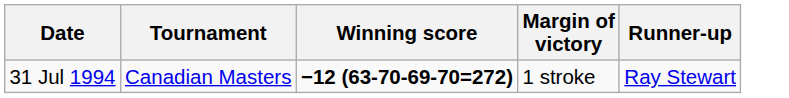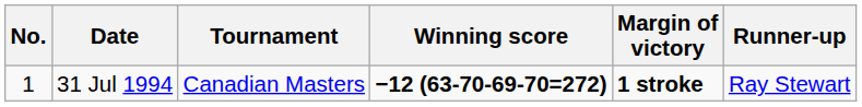+ column: No. | 1
31 Jul 1994 | Margin of victory: normal -> bold
